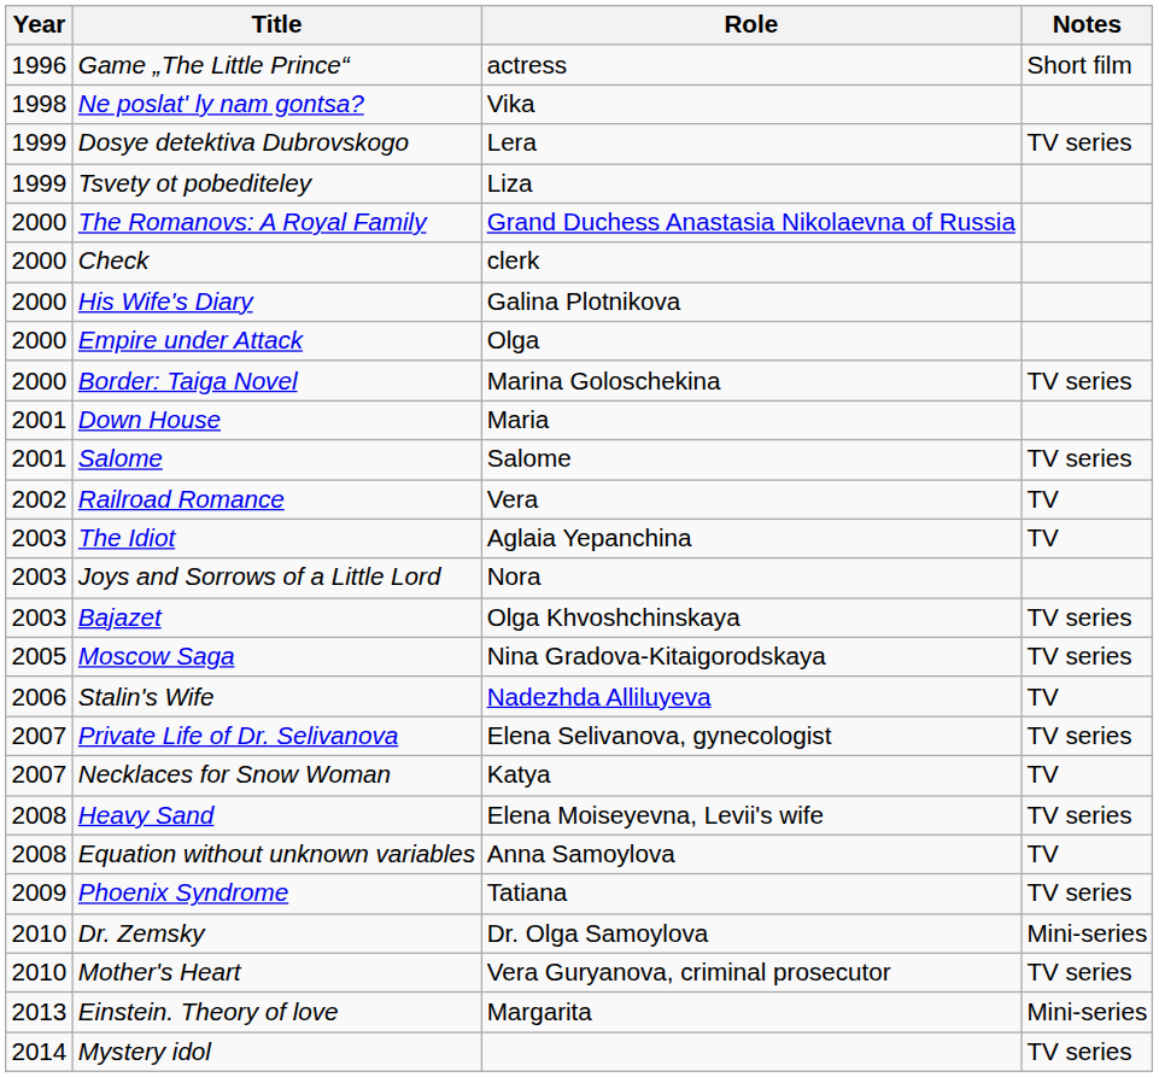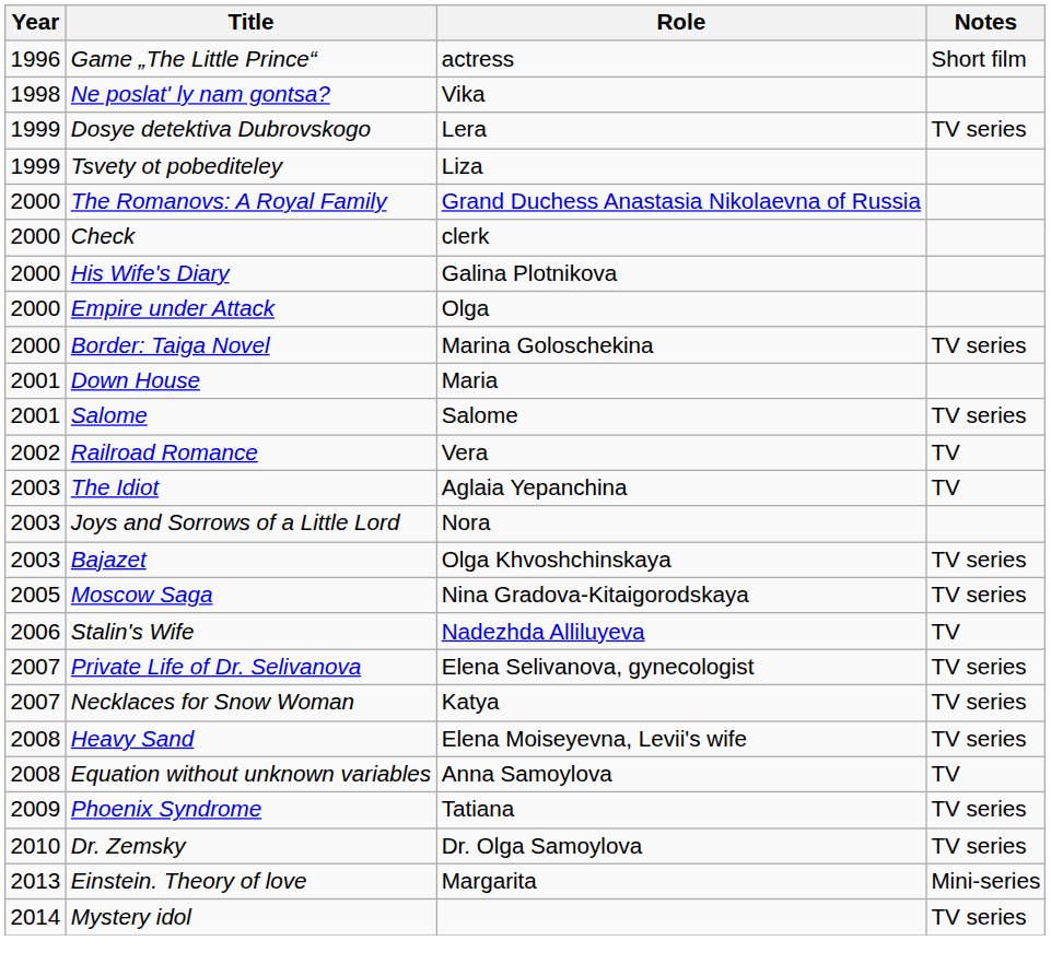Necklaces for Snow Woman | Notes: TV -> TV series
Dr. Zemsky | Notes: Mini-series -> TV series
- row: 2010 | Mother's Heart | Vera Guryanova, criminal prosecutor | TV series
